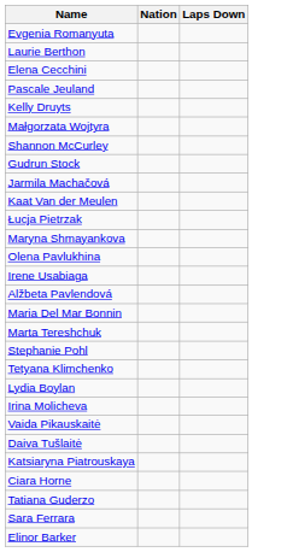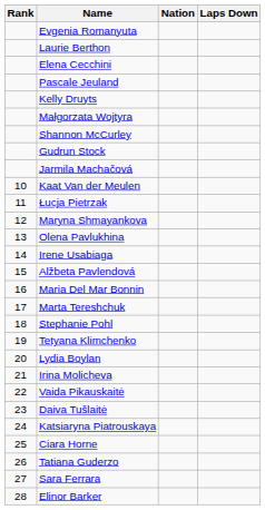+ column: Rank | 10 | 11 | 12 | 13 | 14 | 15 | 16 | 17 | 18 | 19 | 20 | 21 | 22 | 23 | 24 | 25 | 26 | 27 | 28
